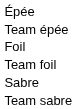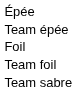- row: Sabre
